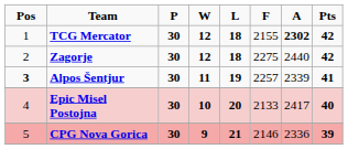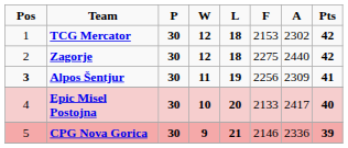TCG Mercator | F: 2155 -> 2153
TCG Mercator | A: bold -> normal
Alpos Šentjur | F: 2257 -> 2256
Alpos Šentjur | A: 2339 -> 2309
